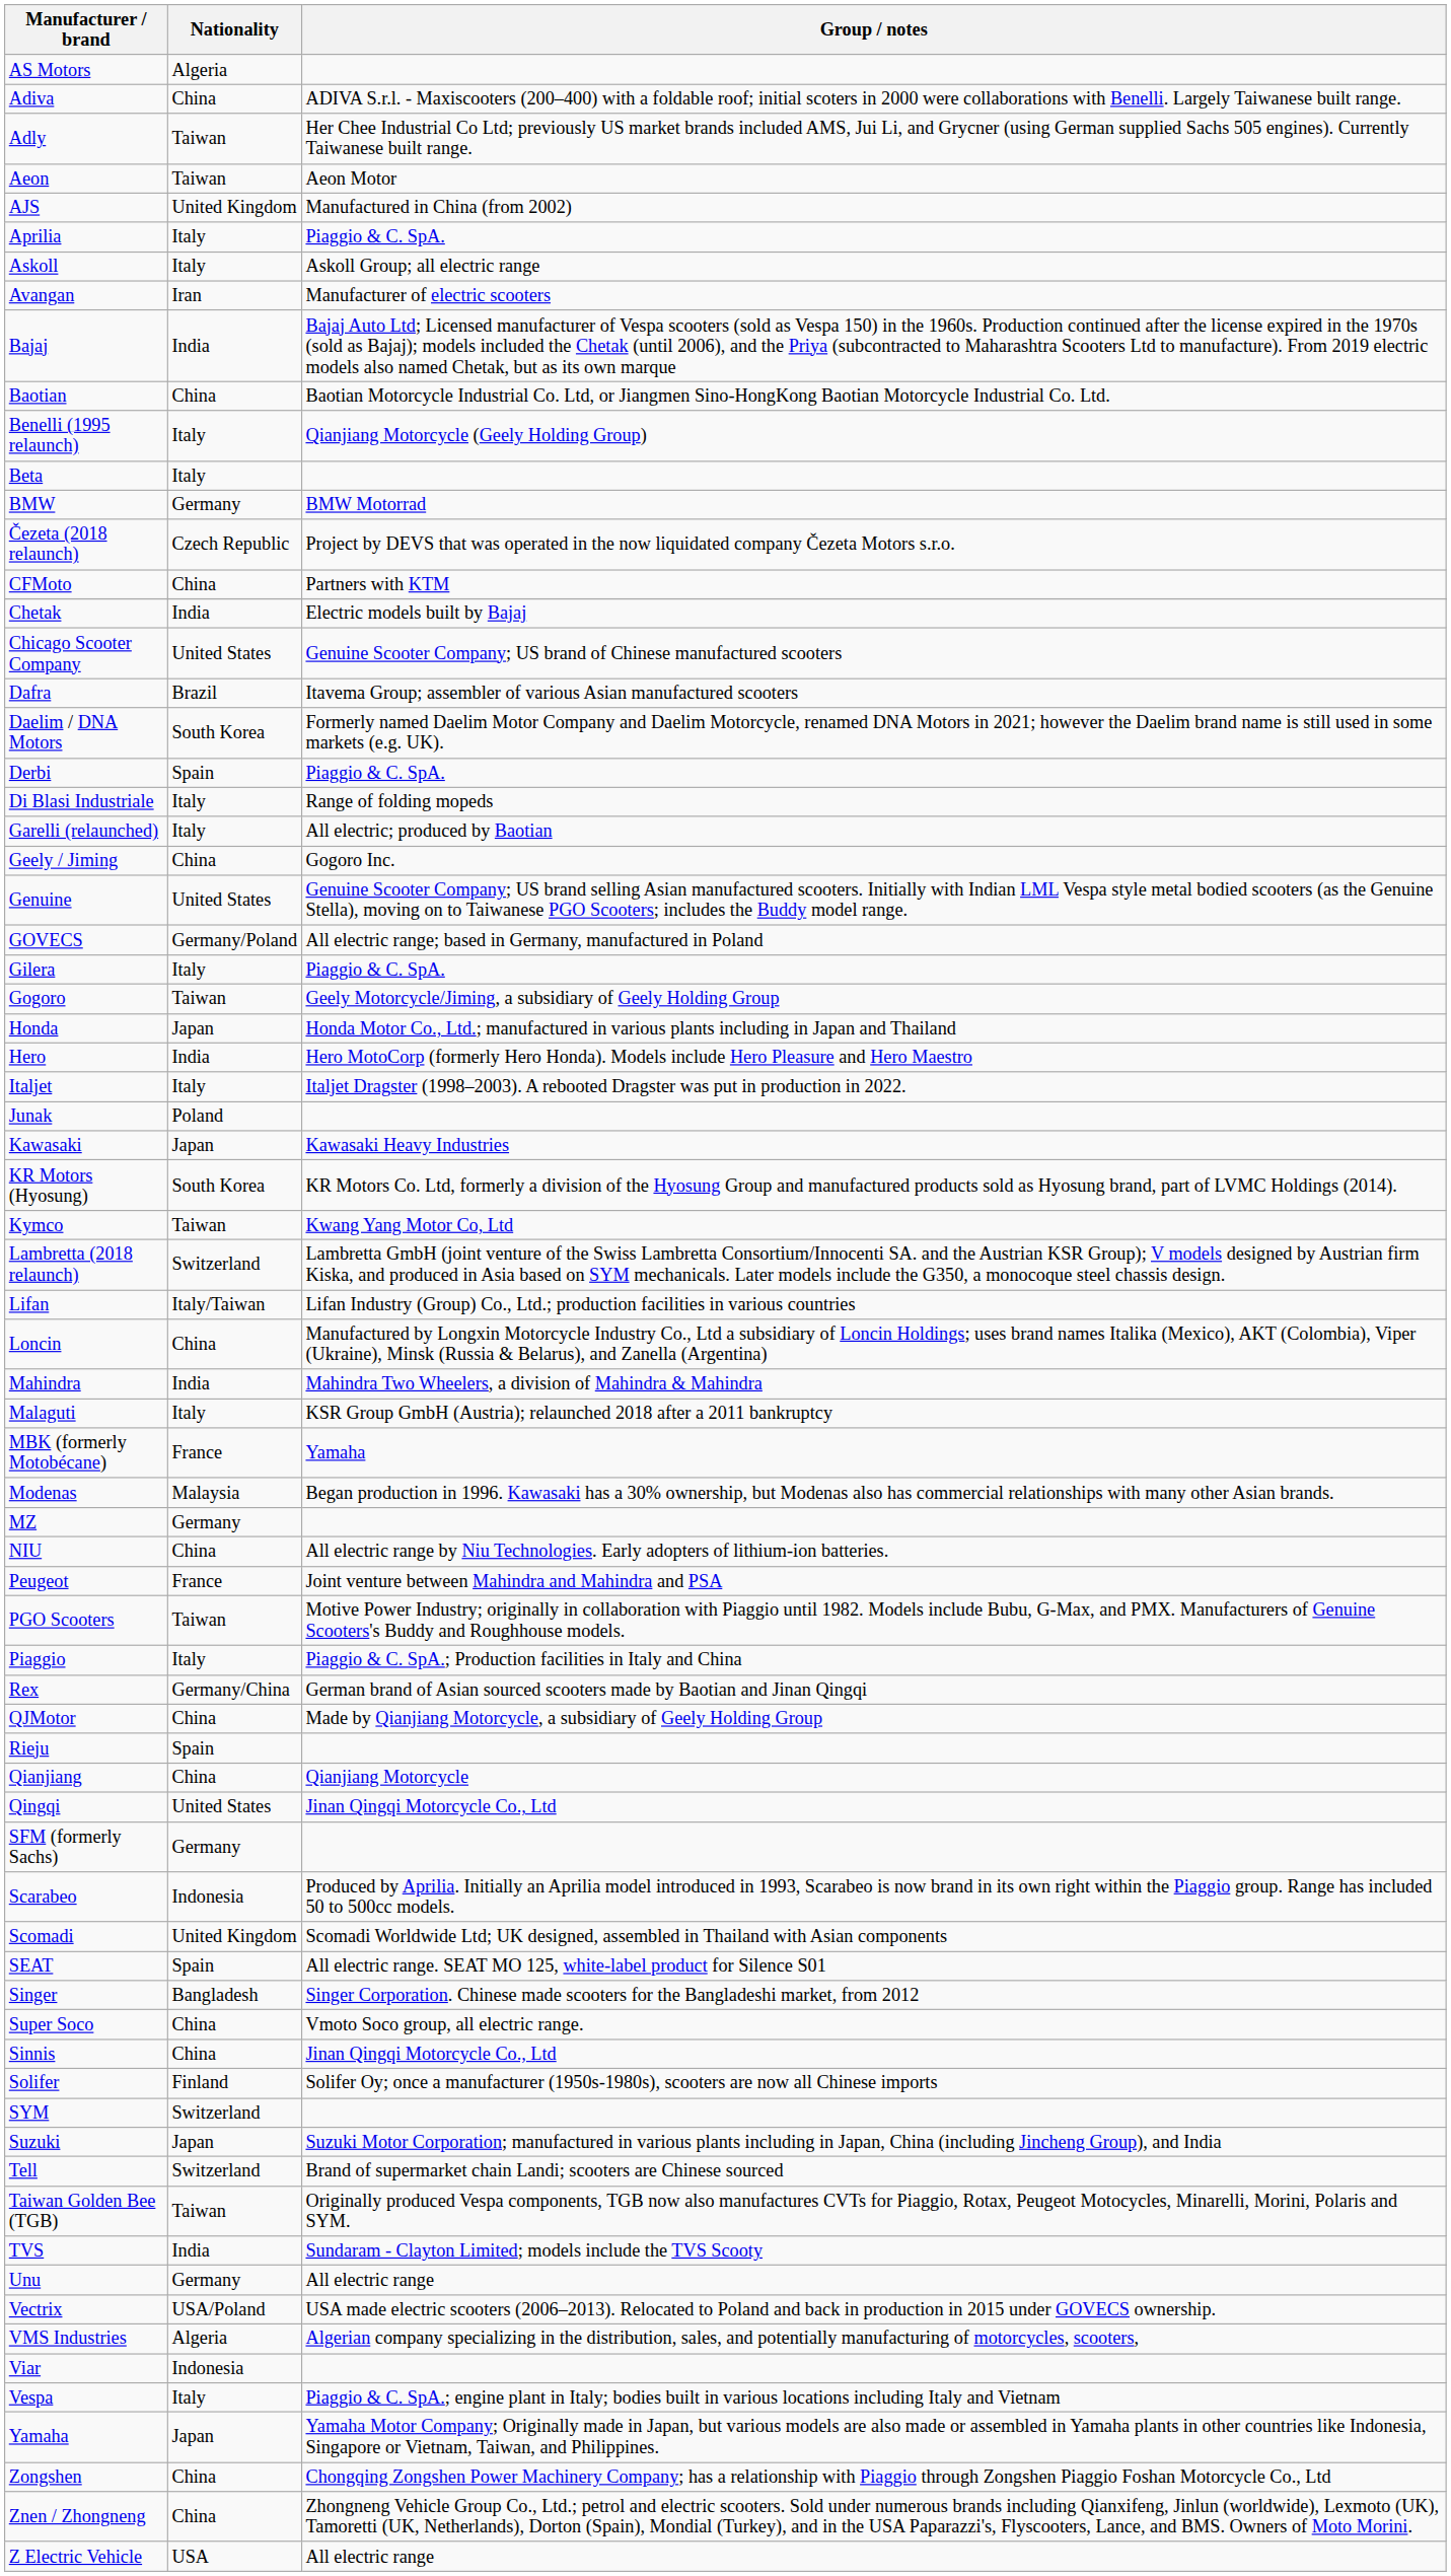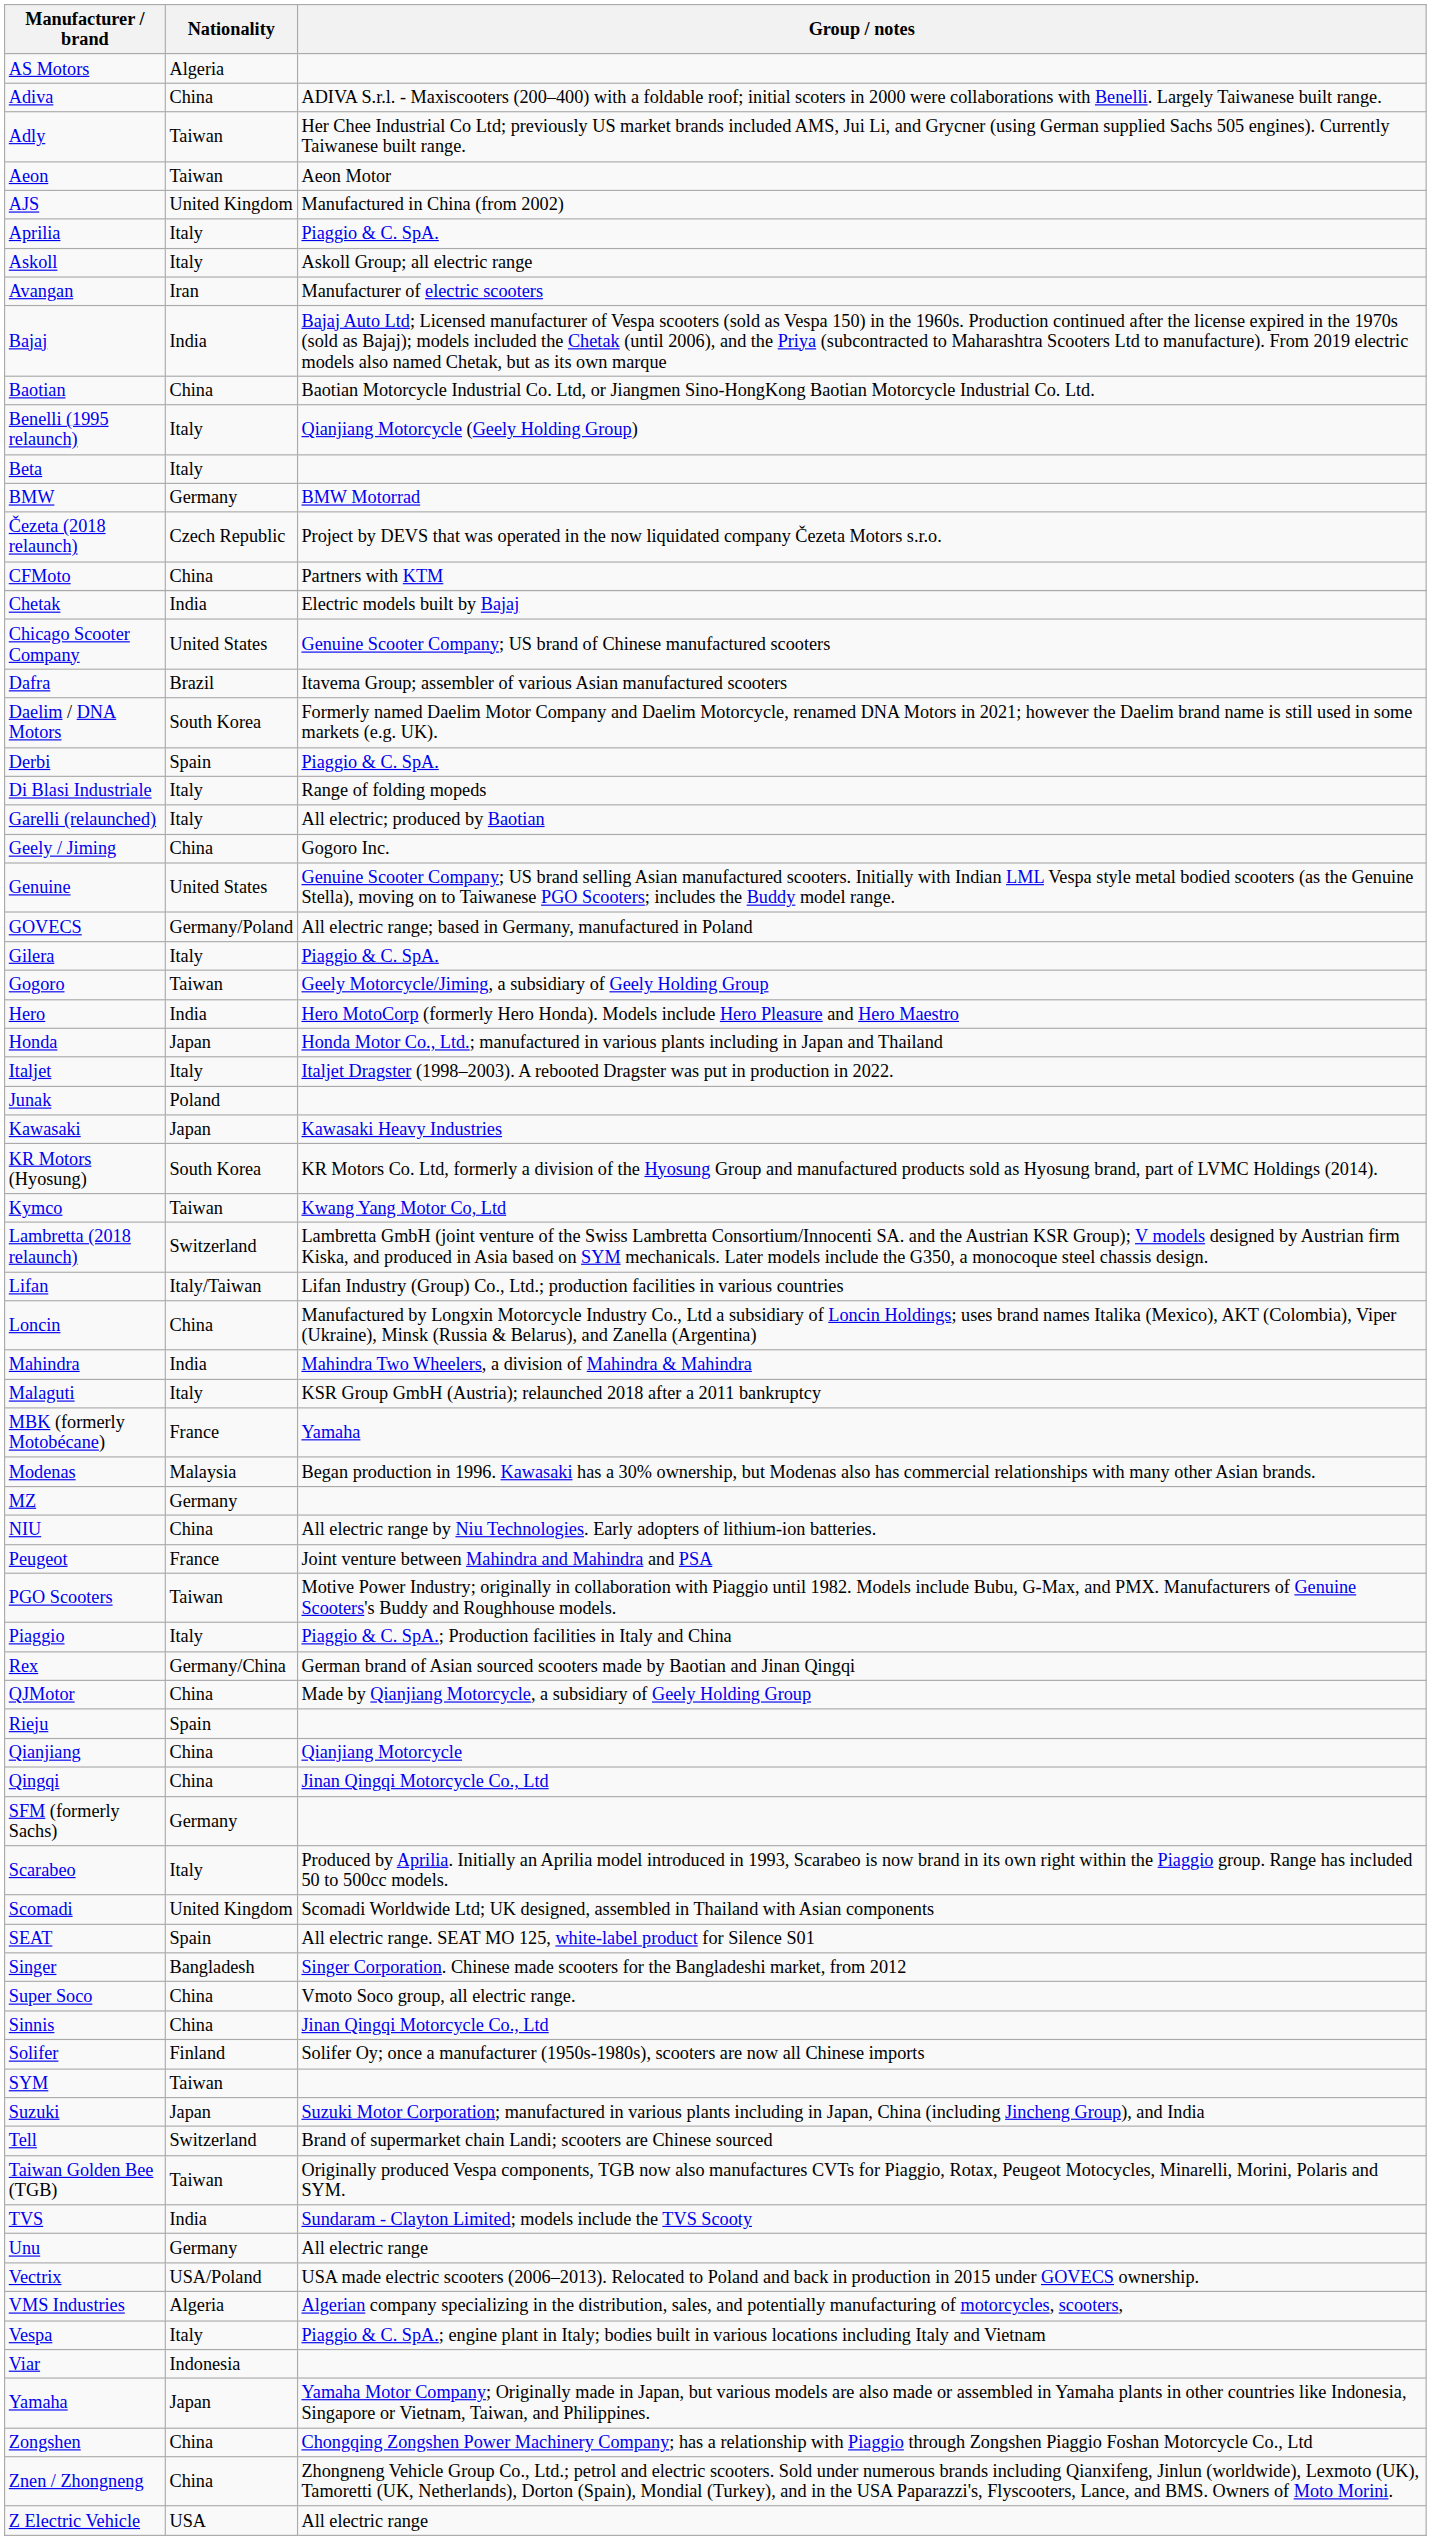rows swapped: Hero <-> Honda
Qingqi | Nationality: United States -> China
Scarabeo | Nationality: Indonesia -> Italy
SYM | Nationality: Switzerland -> Taiwan
rows swapped: Vespa <-> Viar
